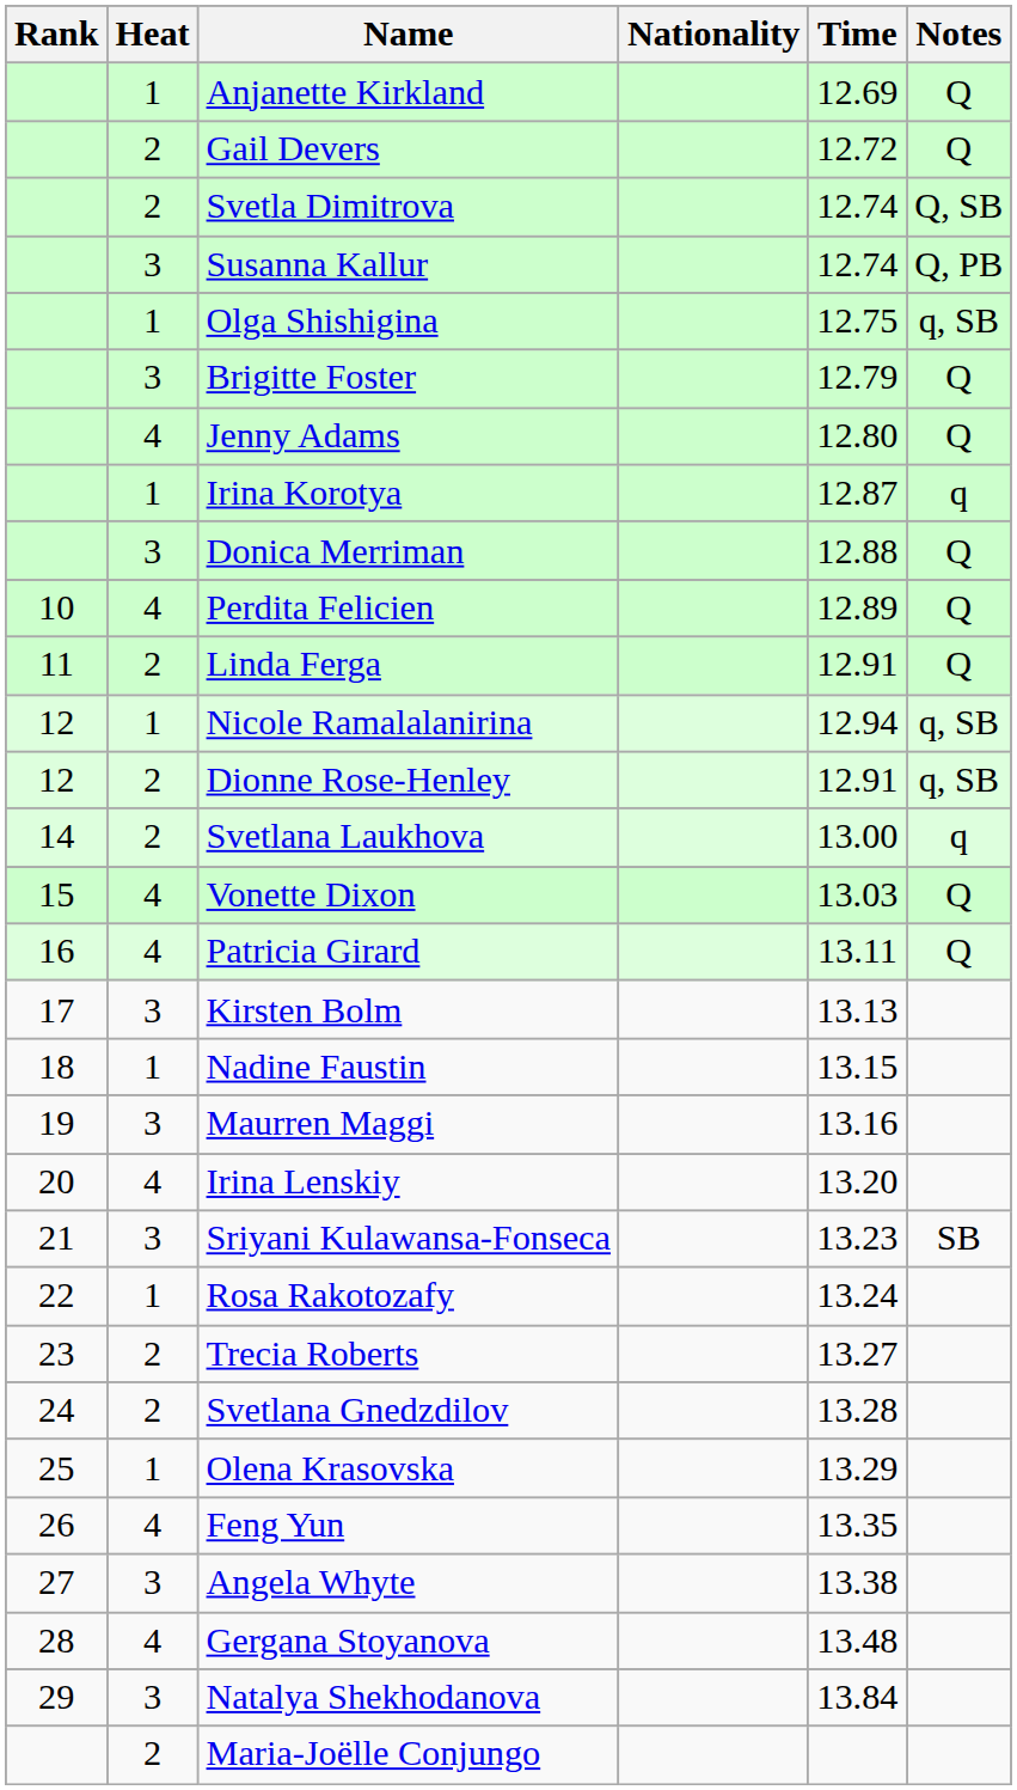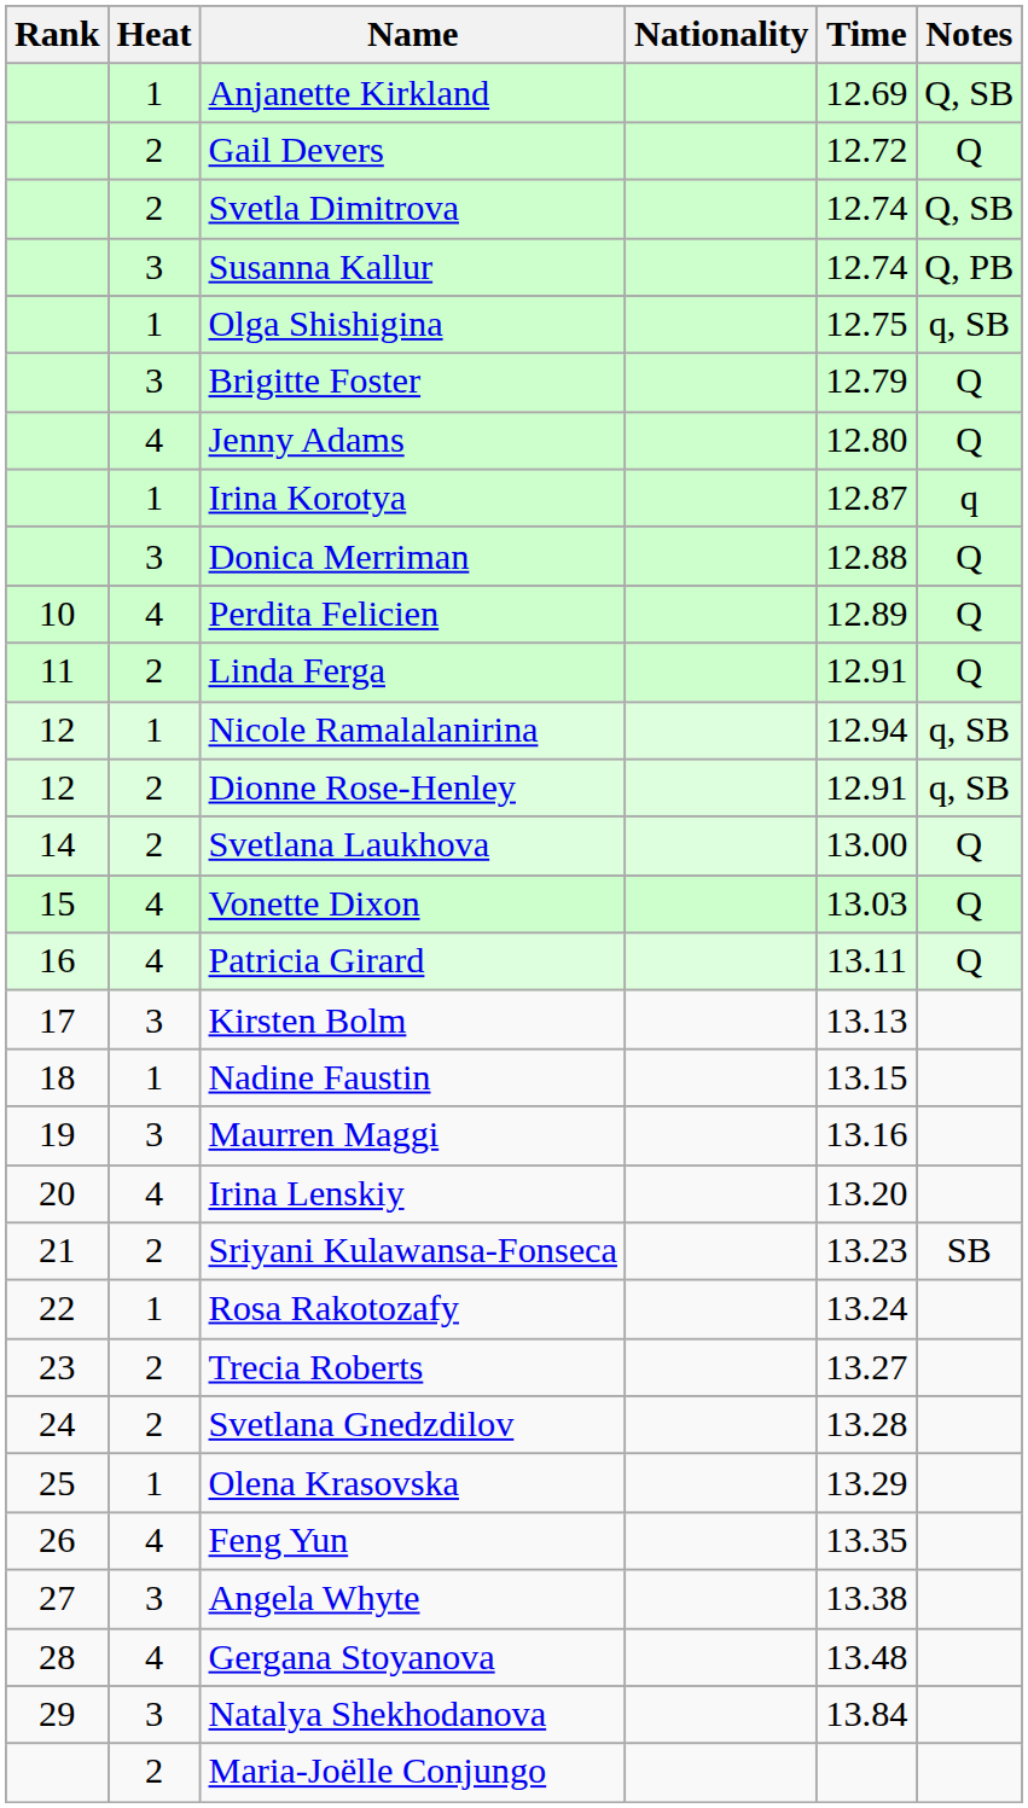Anjanette Kirkland | Notes: Q -> Q, SB
Svetlana Laukhova | Notes: q -> Q
Sriyani Kulawansa-Fonseca | Heat: 3 -> 2
